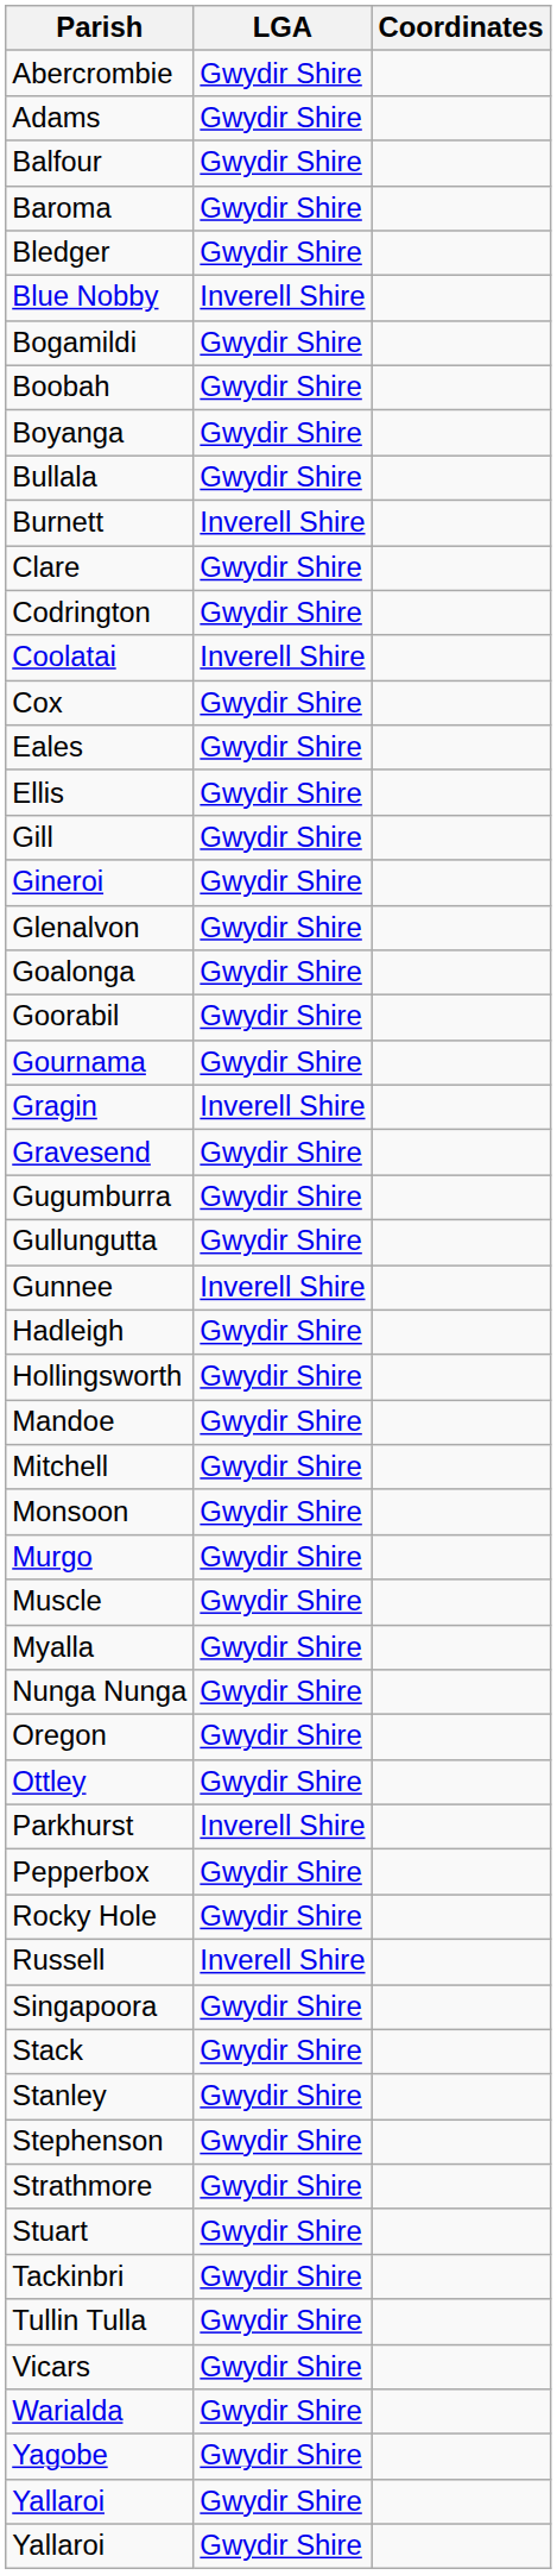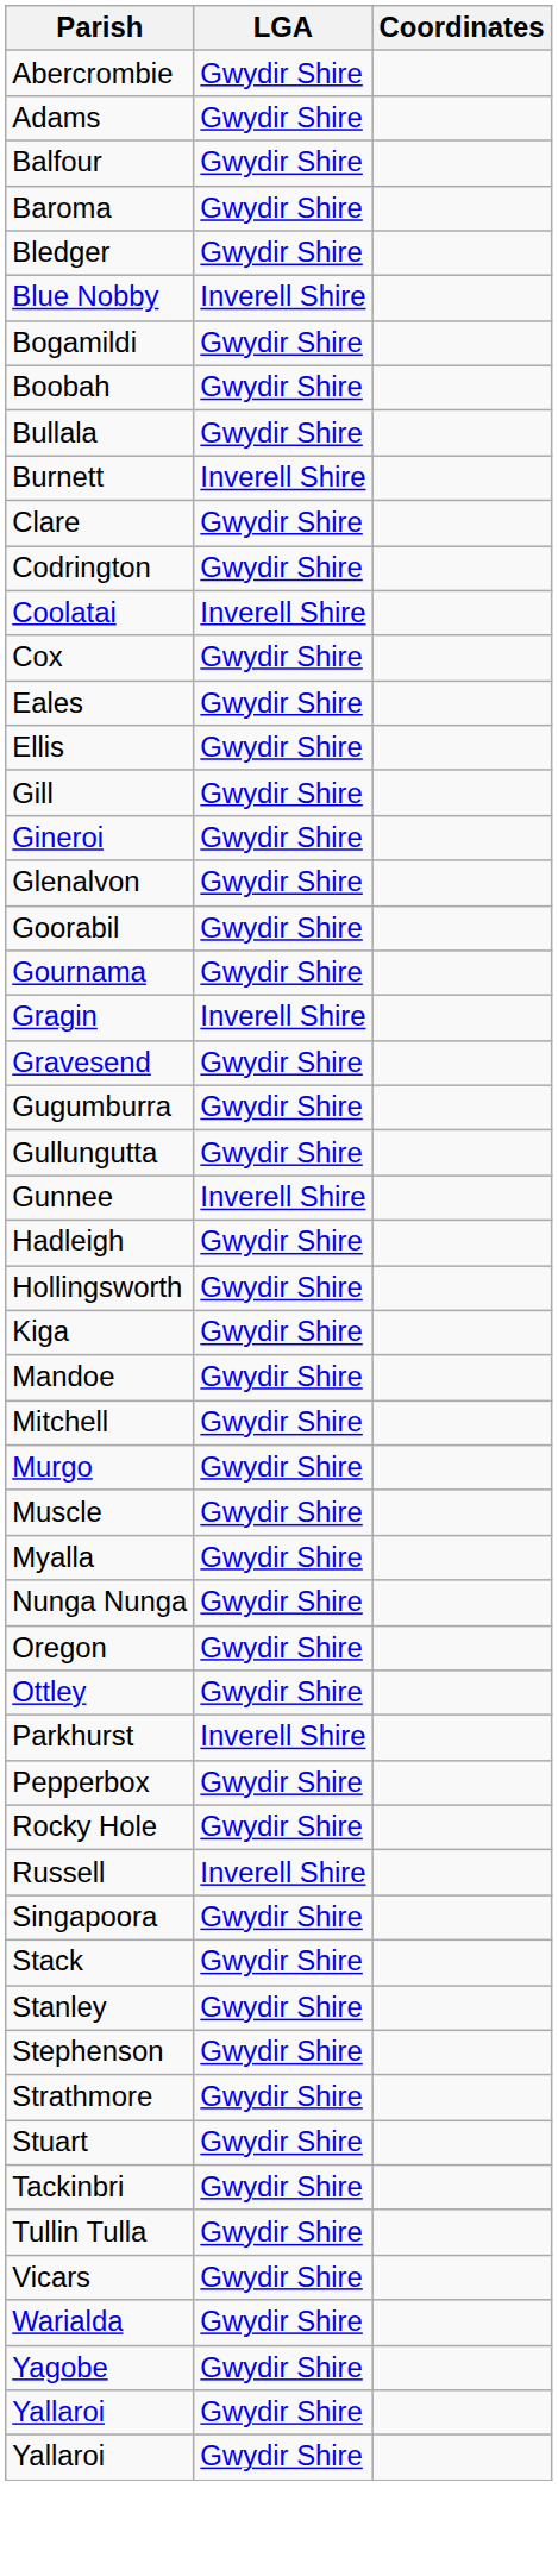- row: Boyanga | Gwydir Shire
- row: Goalonga | Gwydir Shire
+ row: Kiga | Gwydir Shire
- row: Monsoon | Gwydir Shire
